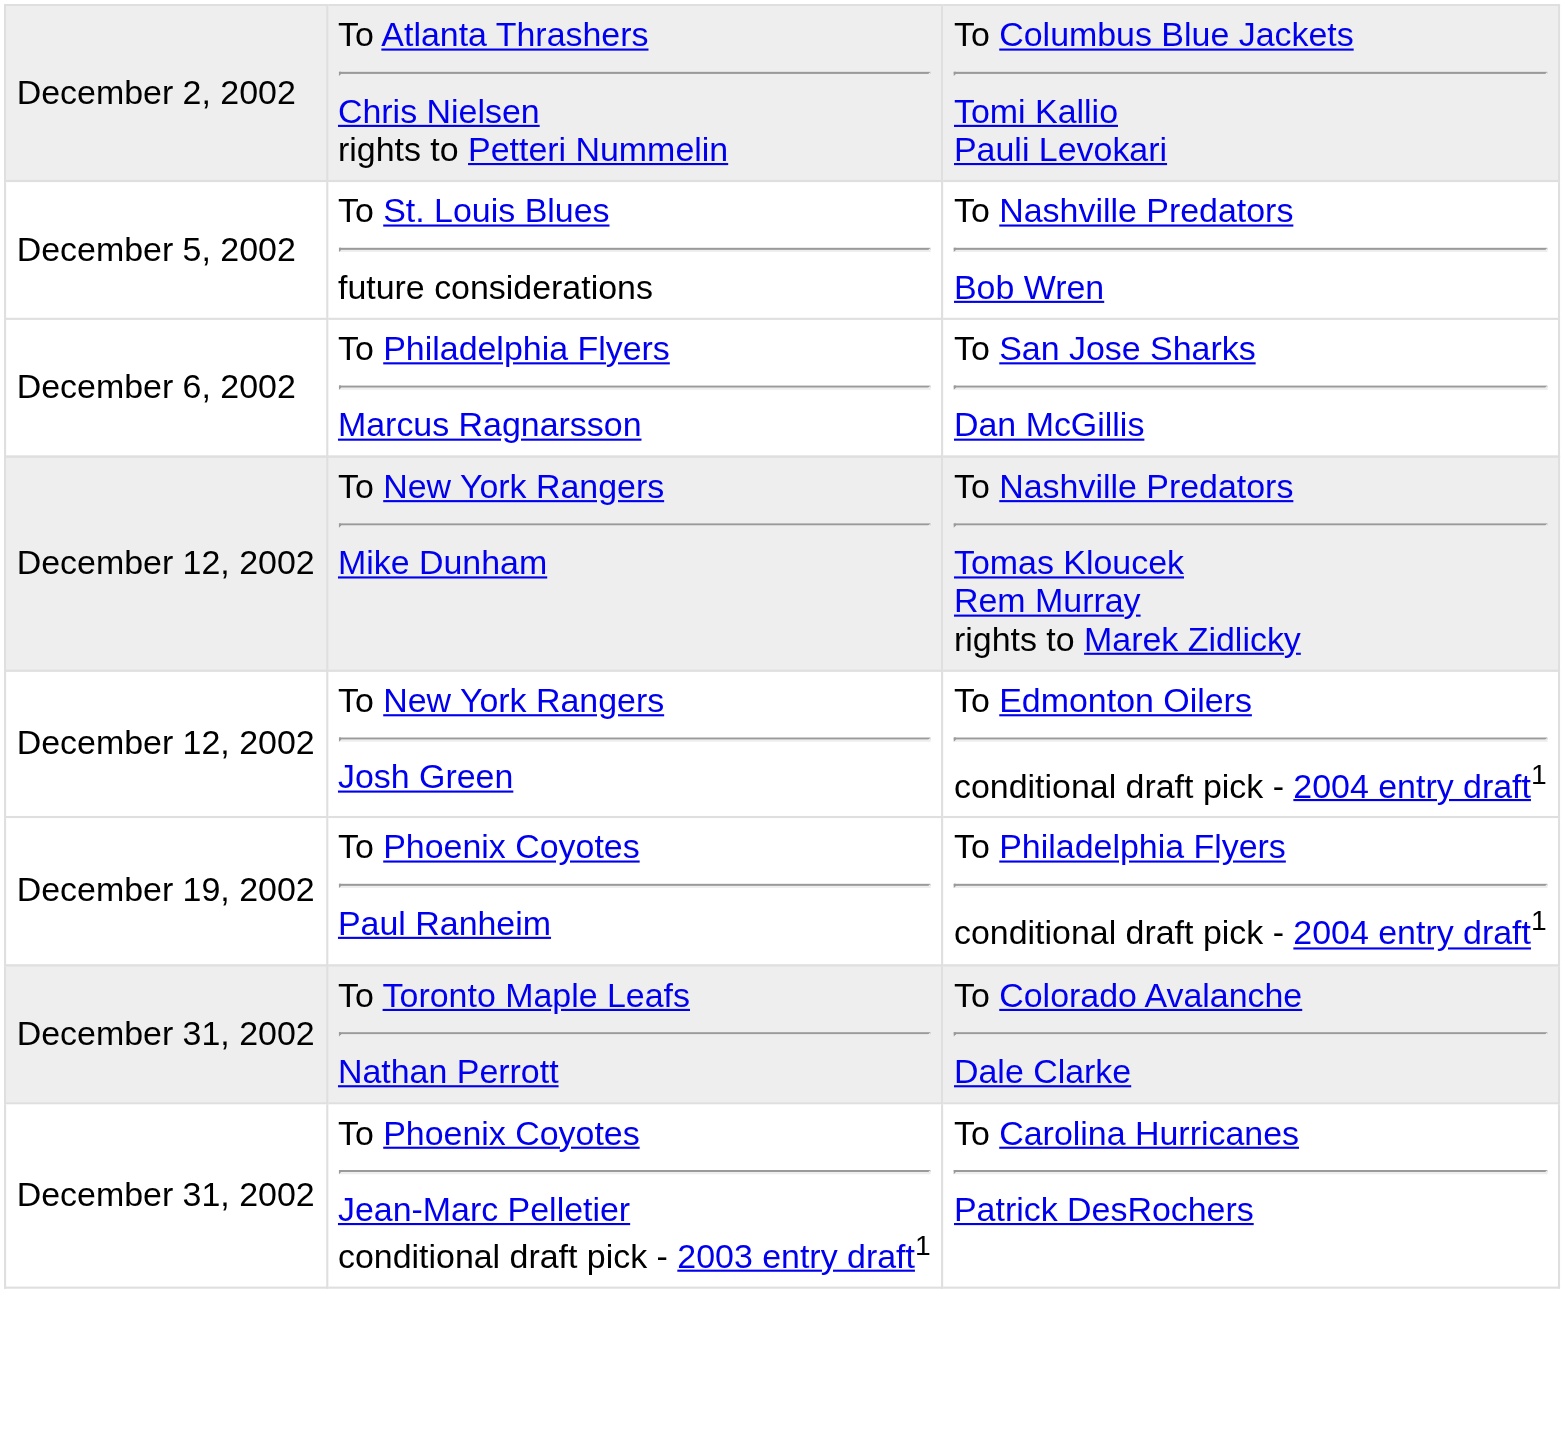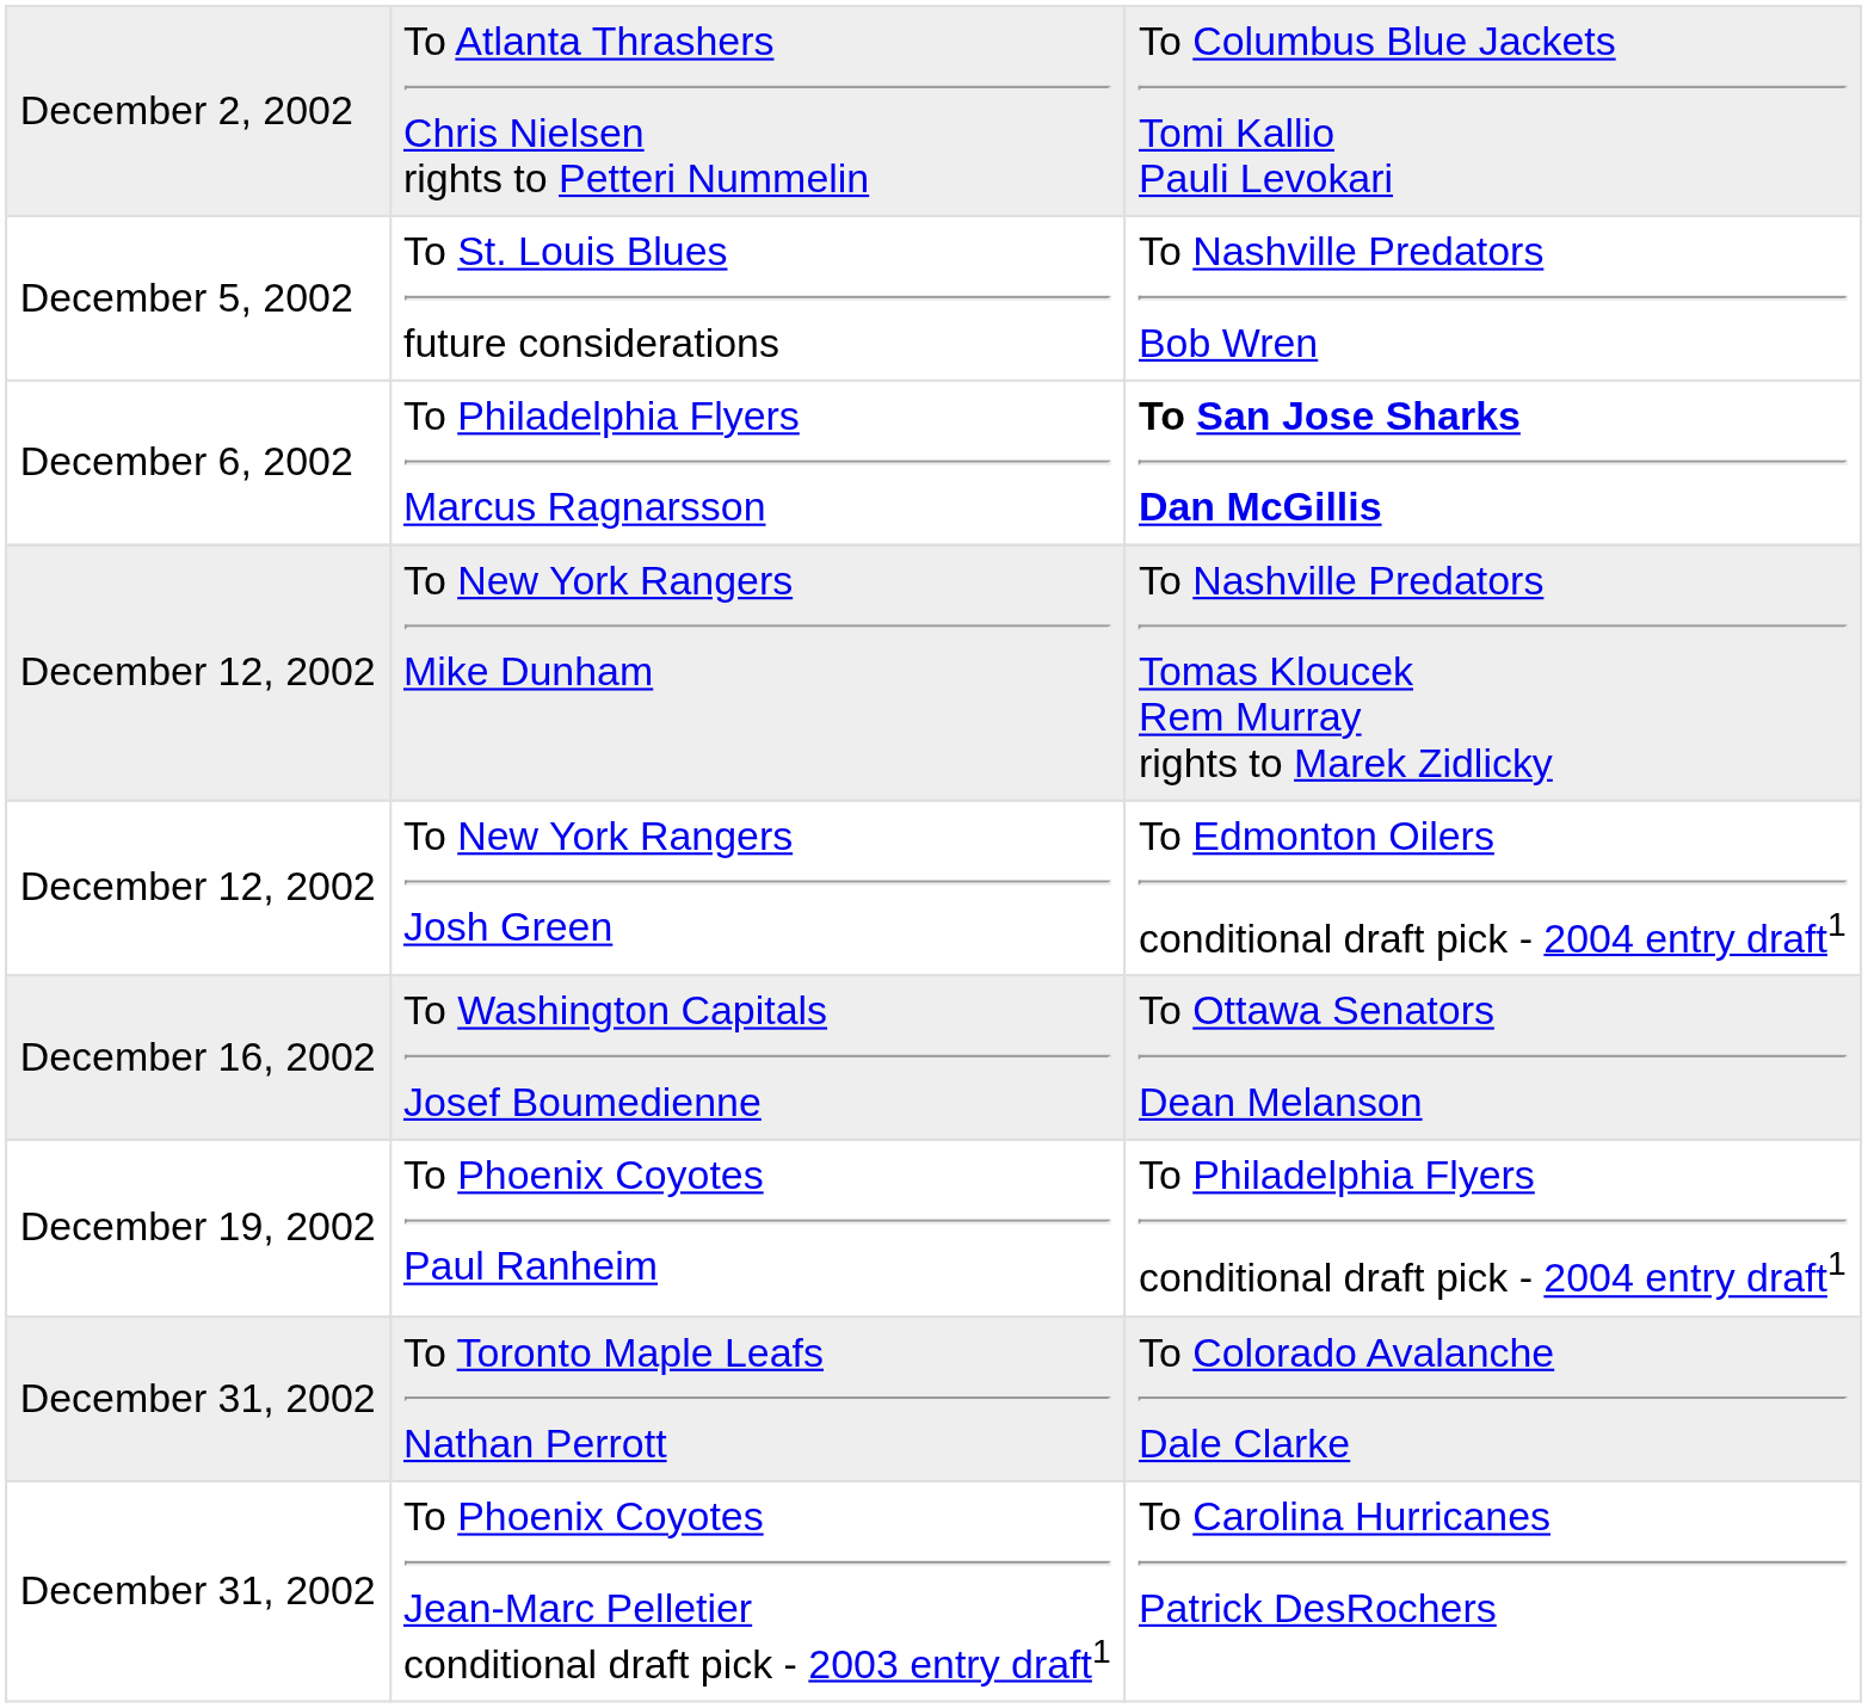To Philadelphia Flyers Marcus Ragnarsson | column 3: normal -> bold
+ row: December 16, 2002 | To Washington Capitals Josef Boumedienne | To Ottawa Senators Dean Melanson
